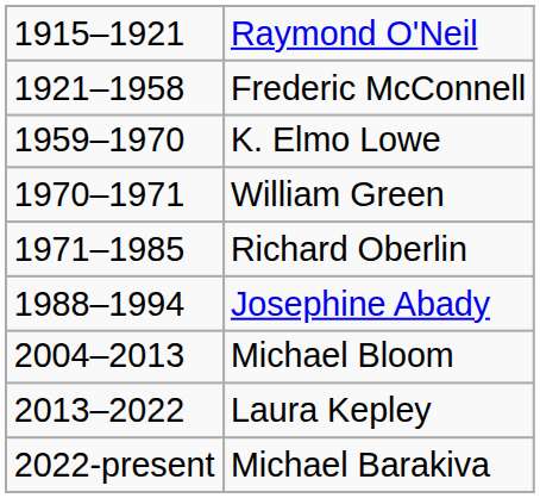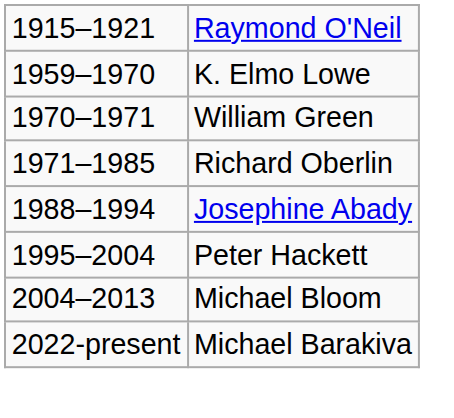- row: 1921–1958 | Frederic McConnell
+ row: 1995–2004 | Peter Hackett
- row: 2013–2022 | Laura Kepley
